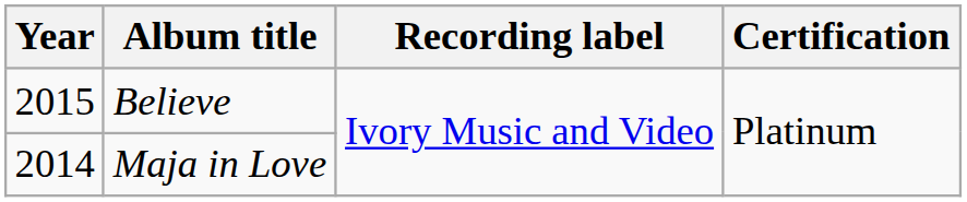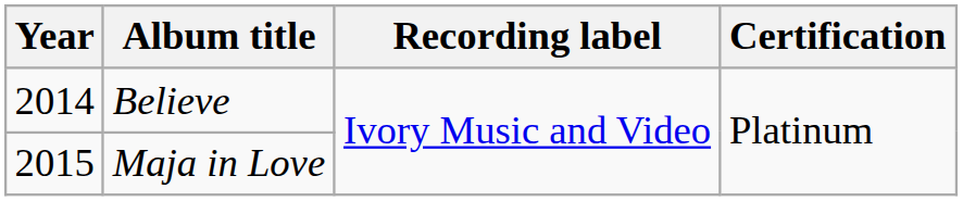Believe | Year: 2015 -> 2014
Maja in Love | Year: 2014 -> 2015
